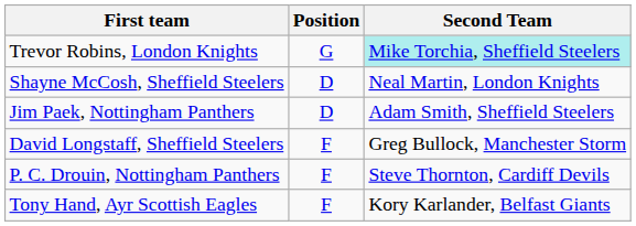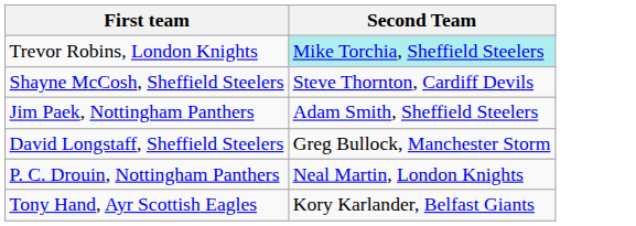- column: Position | G | D | D | F | F | F
Shayne McCosh, Sheffield Steelers | Second Team: Neal Martin, London Knights -> Steve Thornton, Cardiff Devils
P. C. Drouin, Nottingham Panthers | Second Team: Steve Thornton, Cardiff Devils -> Neal Martin, London Knights
